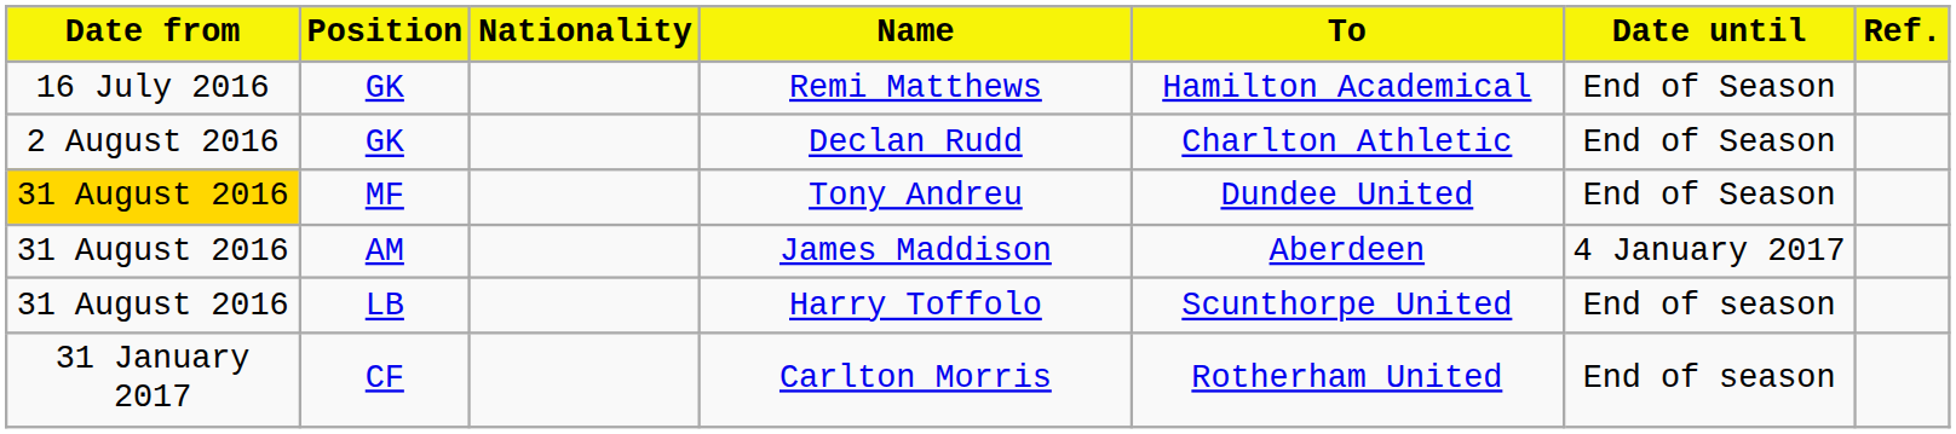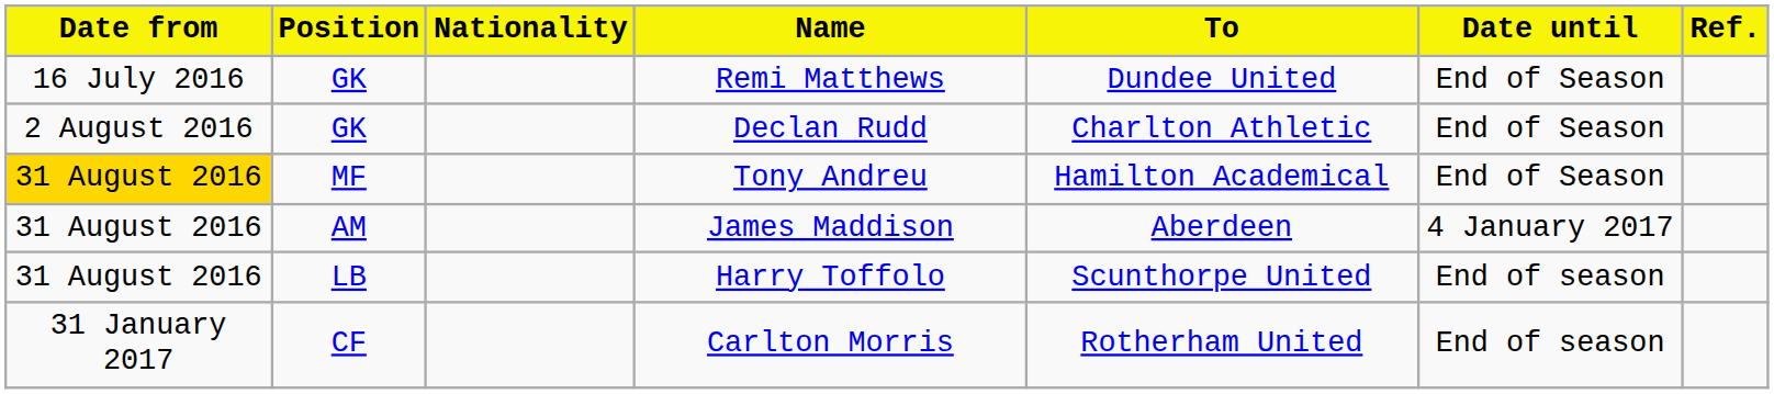Remi Matthews | To: Hamilton Academical -> Dundee United
Tony Andreu | To: Dundee United -> Hamilton Academical
